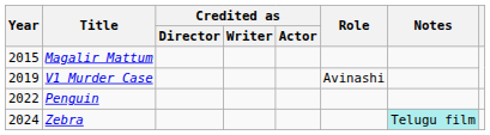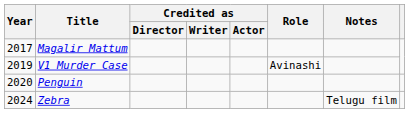Magalir Mattum | Year: 2015 -> 2017
Penguin | Year: 2022 -> 2020
Zebra | Notes: paleturquoise background -> no background
